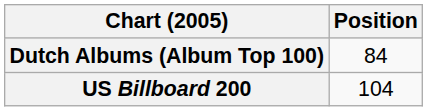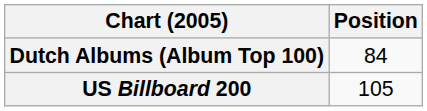US Billboard 200 | Position: 104 -> 105
